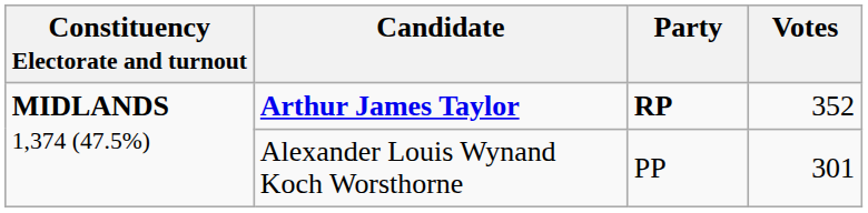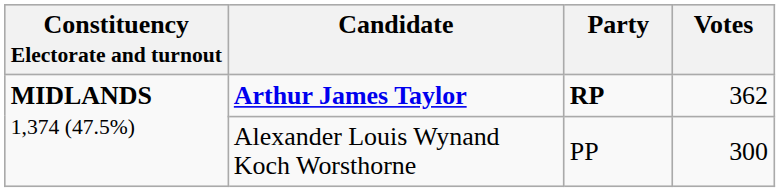Arthur James Taylor | Votes: 352 -> 362
Alexander Louis Wynand Koch Worsthorne | Votes: 301 -> 300
